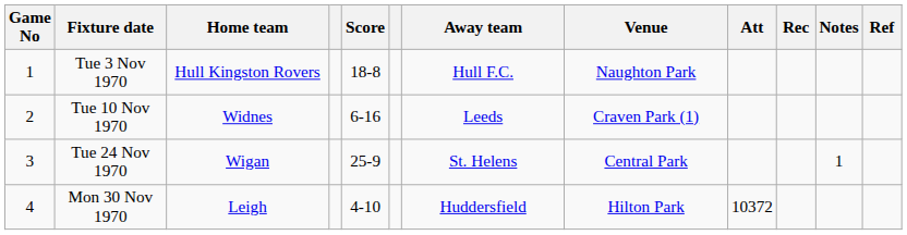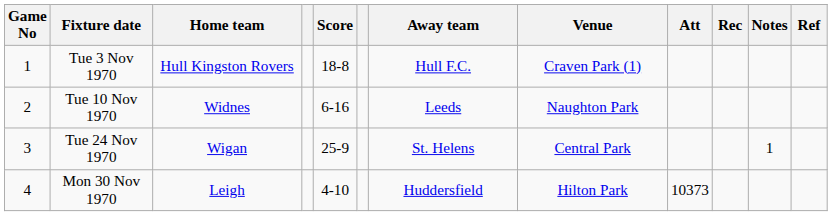Tue 3 Nov 1970 | Venue: Naughton Park -> Craven Park (1)
Tue 10 Nov 1970 | Venue: Craven Park (1) -> Naughton Park
Mon 30 Nov 1970 | Att: 10372 -> 10373
